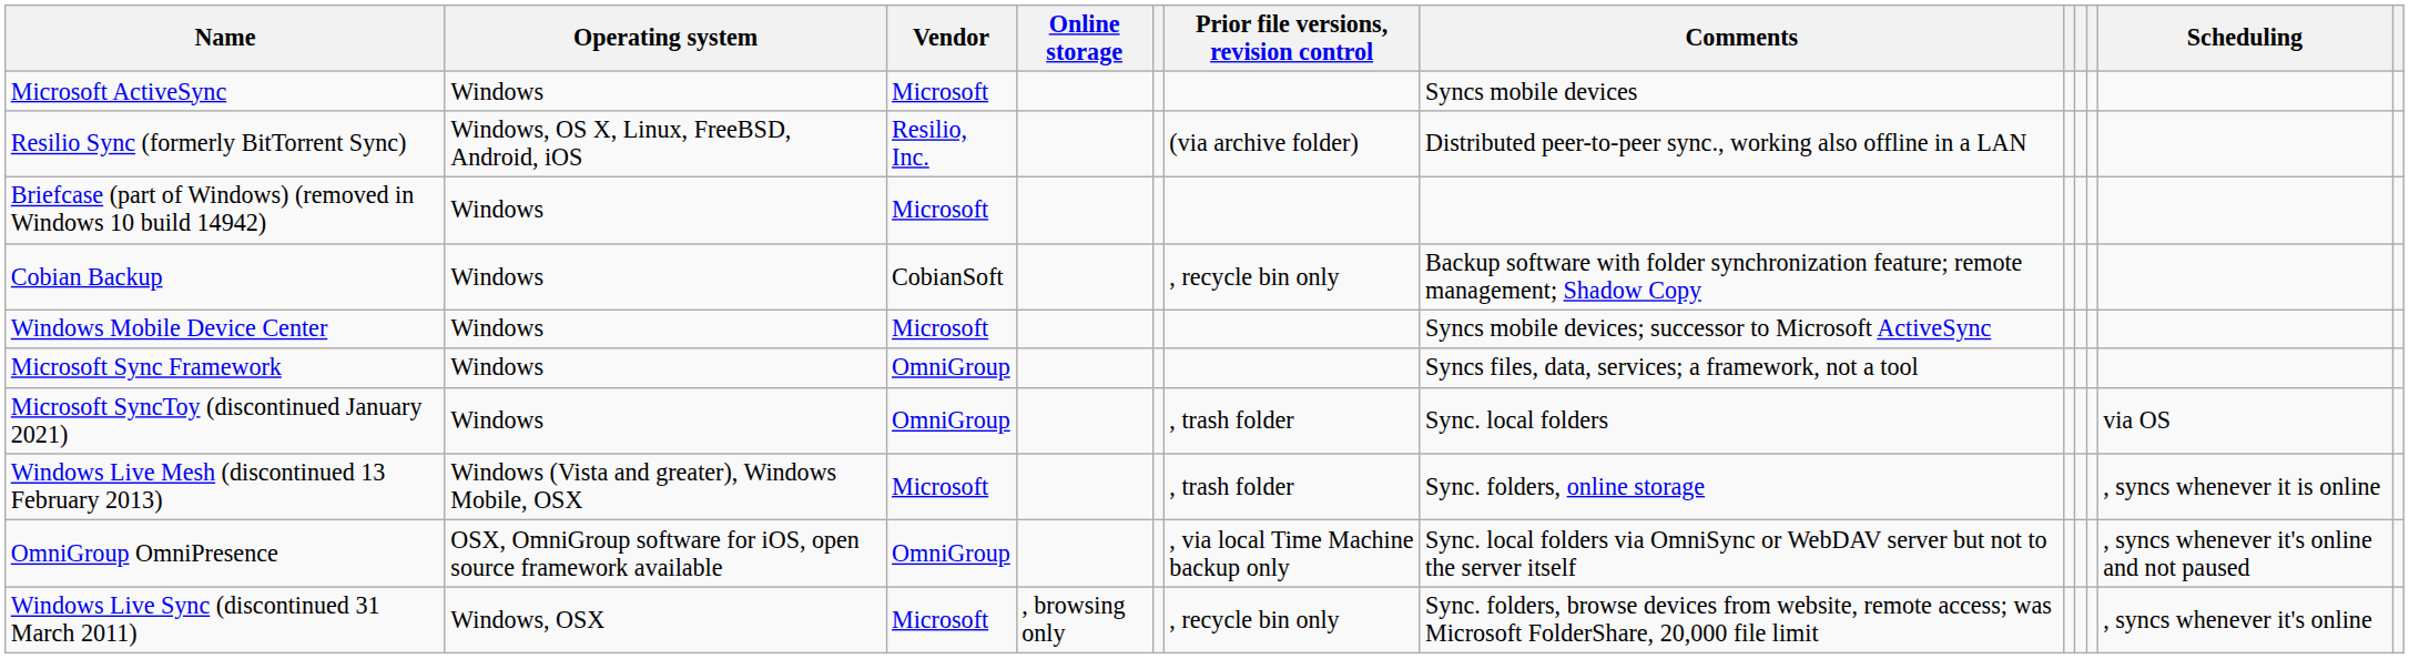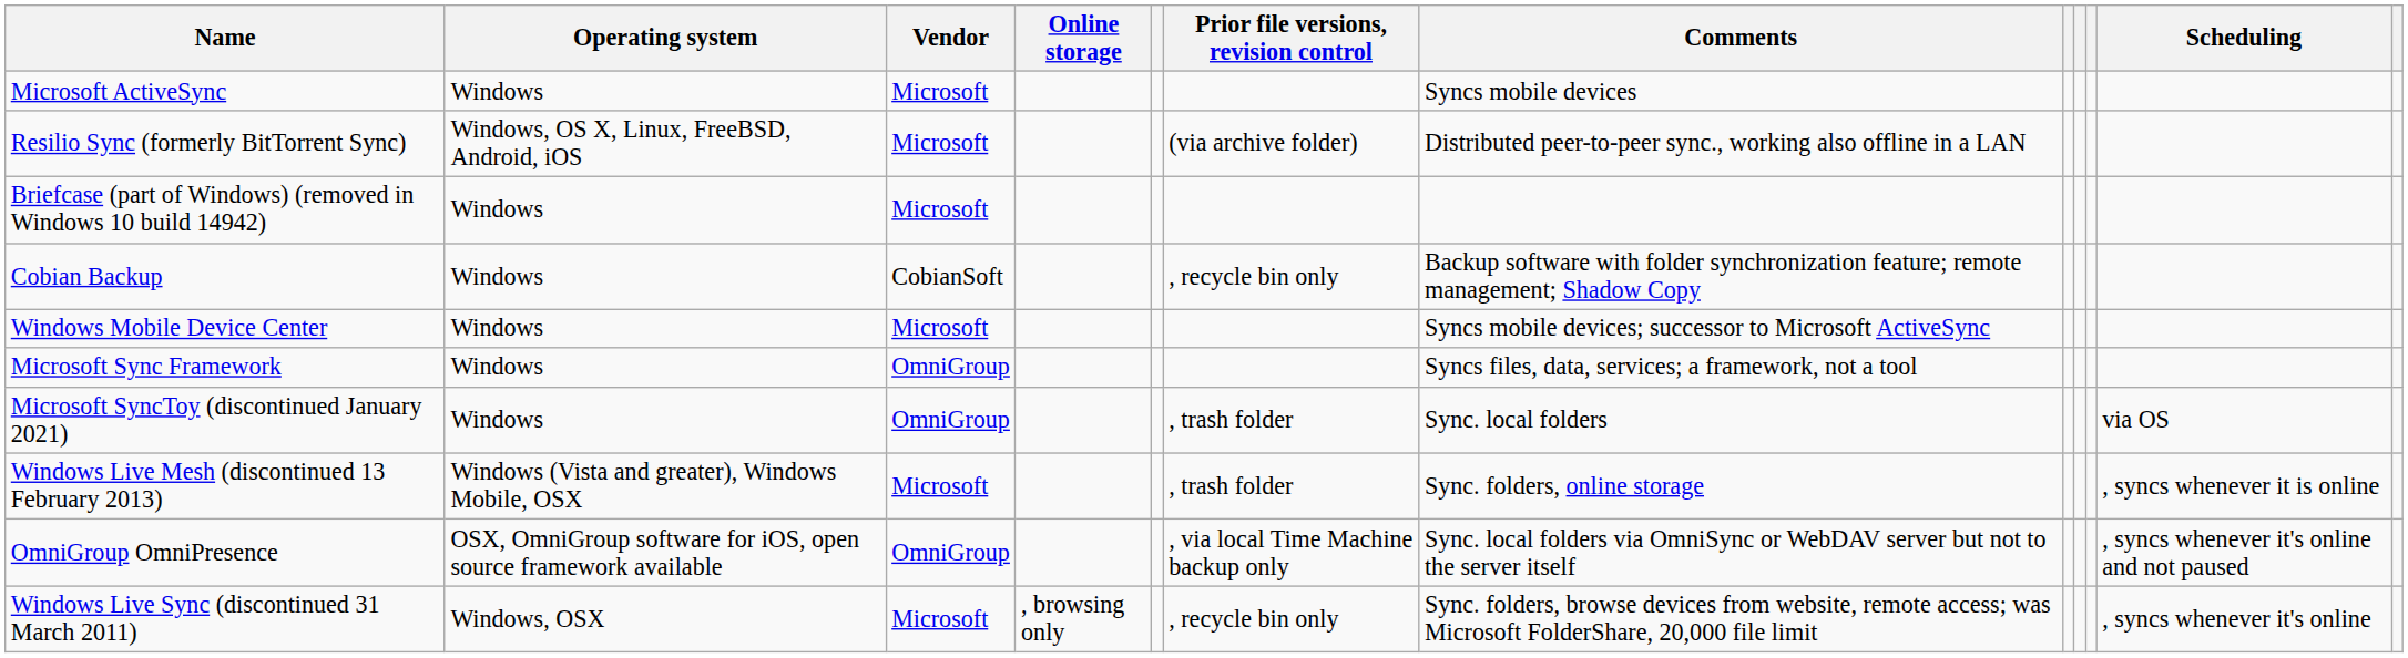Resilio Sync (formerly BitTorrent Sync) | Vendor: Resilio, Inc. -> Microsoft
